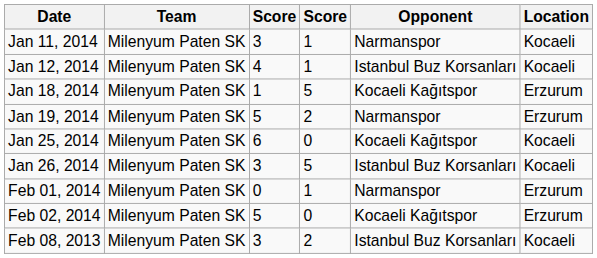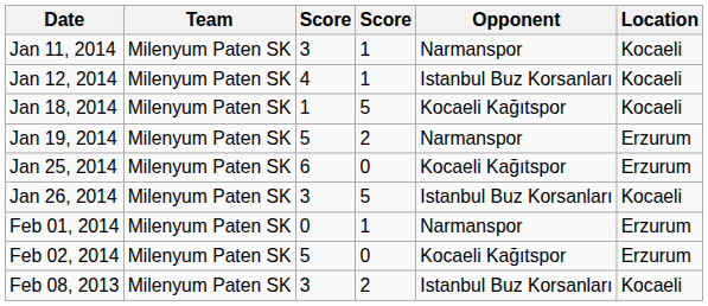Jan 18, 2014 | Location: Erzurum -> Kocaeli
Jan 25, 2014 | Location: Kocaeli -> Erzurum
